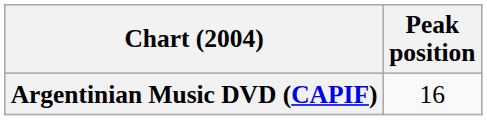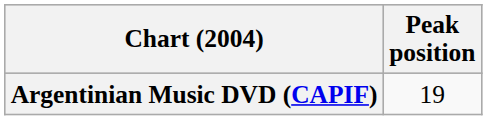Argentinian Music DVD (CAPIF) | Peak position: 16 -> 19
